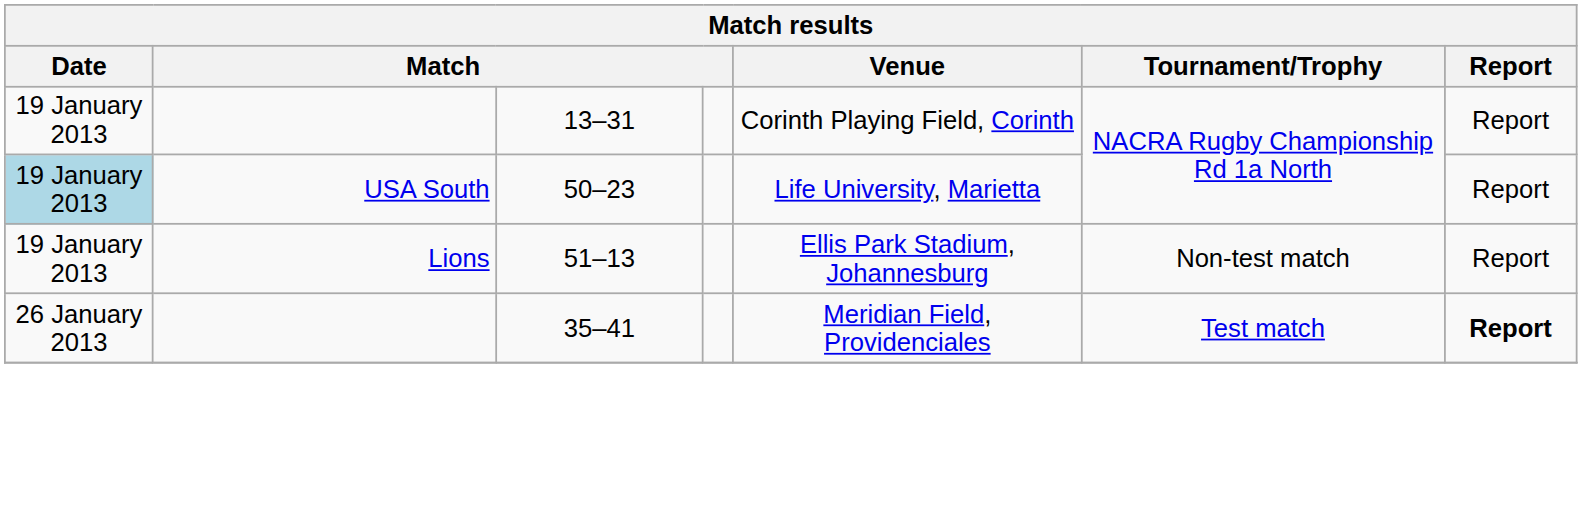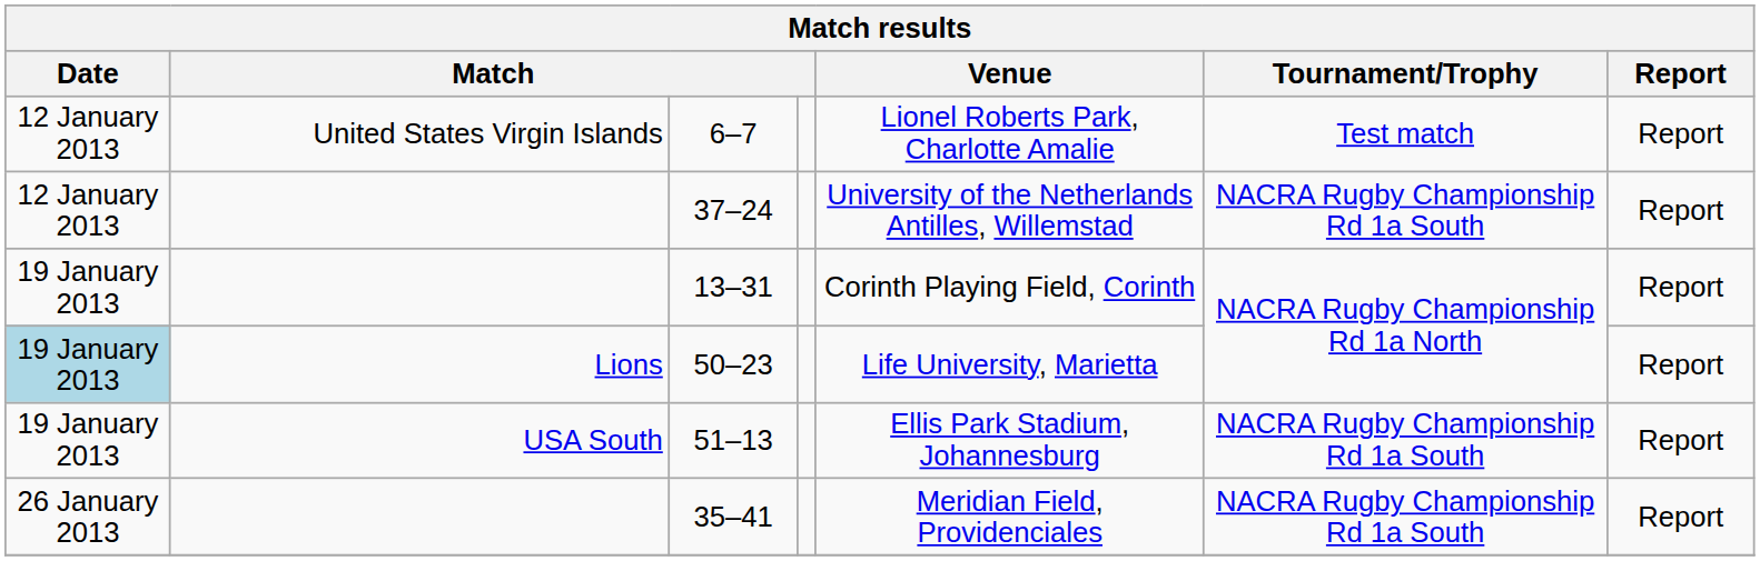+ row: 12 January 2013 | United States Virgin Islands | 6–7 | Lionel Roberts Park, Charlotte Amalie | Test match | Report
+ row: 12 January 2013 | 37–24 | University of the Netherlands Antilles, Willemstad | NACRA Rugby Championship Rd 1a South | Report
50–23 | column 2: USA South -> Lions
51–13 | column 2: Lions -> USA South
51–13 | Tournament/Trophy: Non-test match -> NACRA Rugby Championship Rd 1a South
35–41 | Tournament/Trophy: Test match -> NACRA Rugby Championship Rd 1a South
35–41 | Report: bold -> normal
